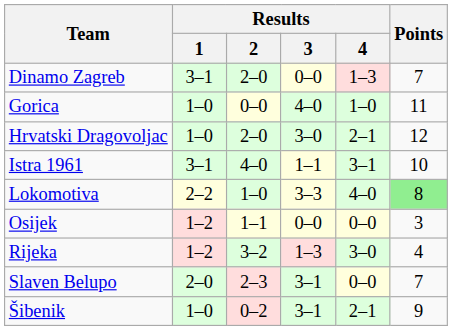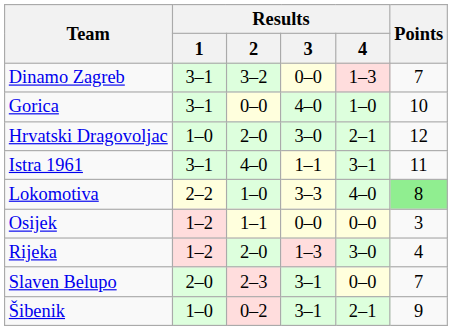Dinamo Zagreb | Results / 2: 2–0 -> 3–2
Gorica | Results / 1: 1–0 -> 3–1
Gorica | Points: 11 -> 10
Istra 1961 | Points: 10 -> 11
Rijeka | Results / 2: 3–2 -> 2–0
